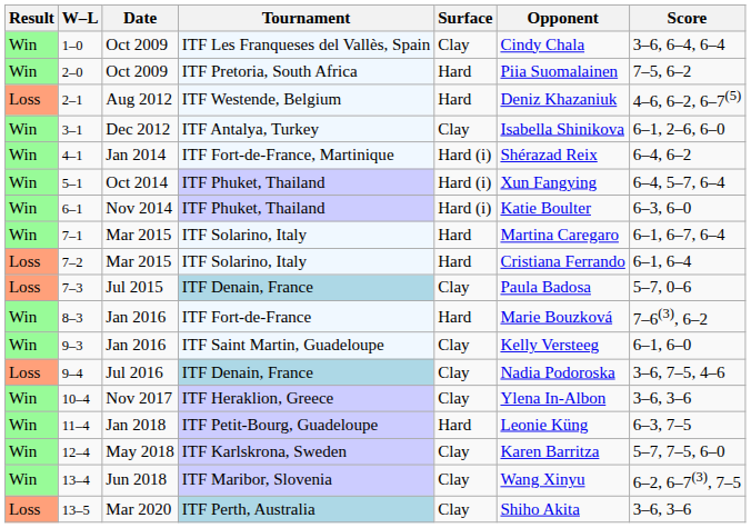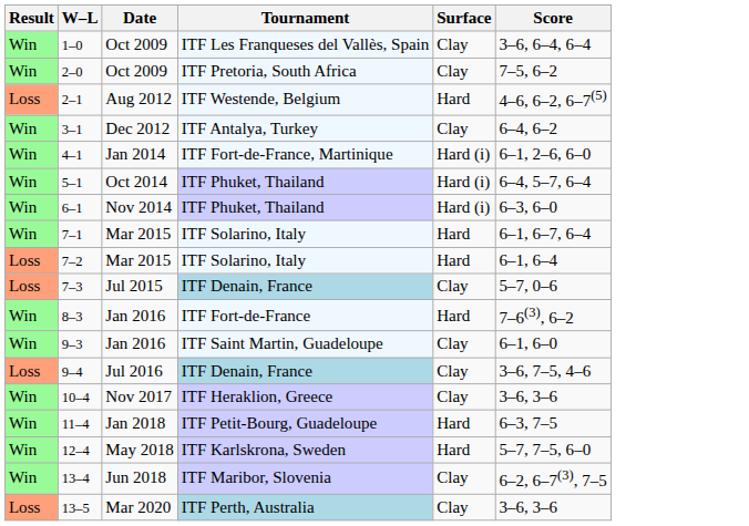- column: Opponent | Cindy Chala | Piia Suomalainen | Deniz Khazaniuk | Isabella Shinikova | Shérazad Reix | Xun Fangying | Katie Boulter | Martina Caregaro | Cristiana Ferrando | Paula Badosa | Marie Bouzková | Kelly Versteeg | Nadia Podoroska | Ylena In-Albon | Leonie Küng | Karen Barritza | Wang Xinyu | Shiho Akita
2–0 | Surface: Hard -> Clay
3–1 | Score: 6–1, 2–6, 6–0 -> 6–4, 6–2
4–1 | Score: 6–4, 6–2 -> 6–1, 2–6, 6–0
12–4 | Surface: Clay -> Hard
